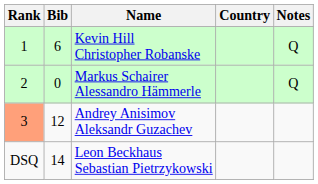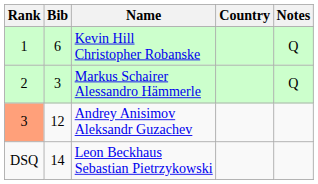Markus Schairer Alessandro Hämmerle | Bib: 0 -> 3
